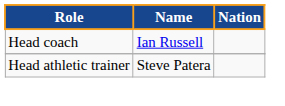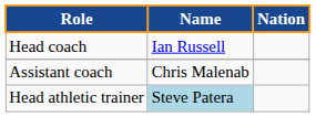+ row: Assistant coach | Chris Malenab
Head athletic trainer | Name: no background -> lightblue background
